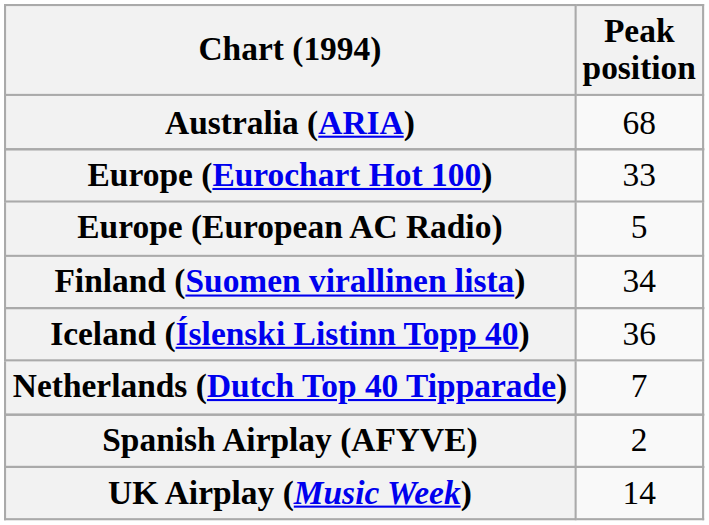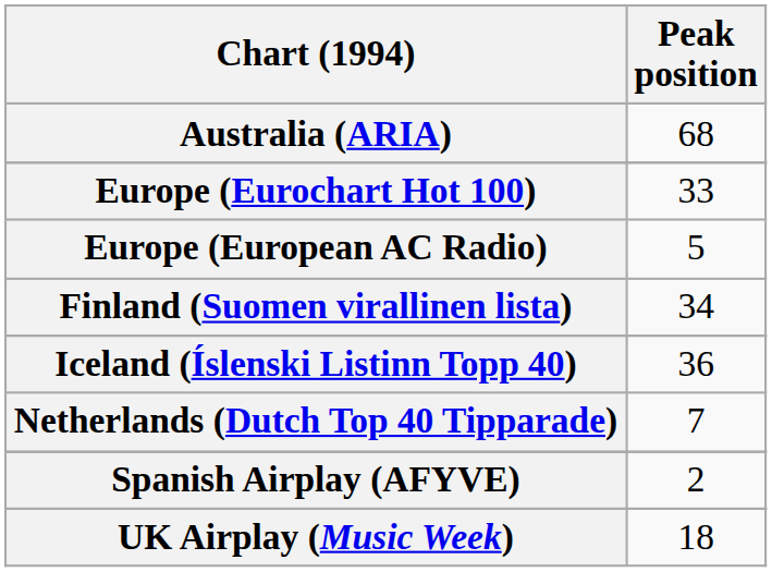UK Airplay (Music Week) | Peak position: 14 -> 18
